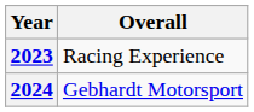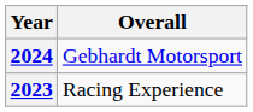rows swapped: 2023 <-> 2024
